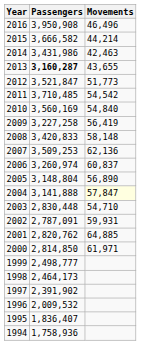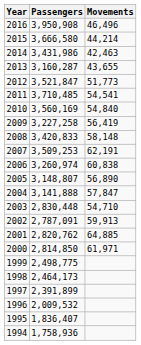2015 | Passengers: 3,666,582 -> 3,666,580
2013 | Passengers: bold -> normal
2011 | Movements: 54,542 -> 54,541
2007 | Movements: 62,136 -> 62,191
2006 | Movements: 60,837 -> 60,838
2005 | Passengers: 3,148,804 -> 3,148,807
2004 | Movements: lightyellow background -> no background
2002 | Movements: 59,931 -> 59,913
1999 | Passengers: 2,498,777 -> 2,498,775
1997 | Passengers: 2,391,902 -> 2,391,899
